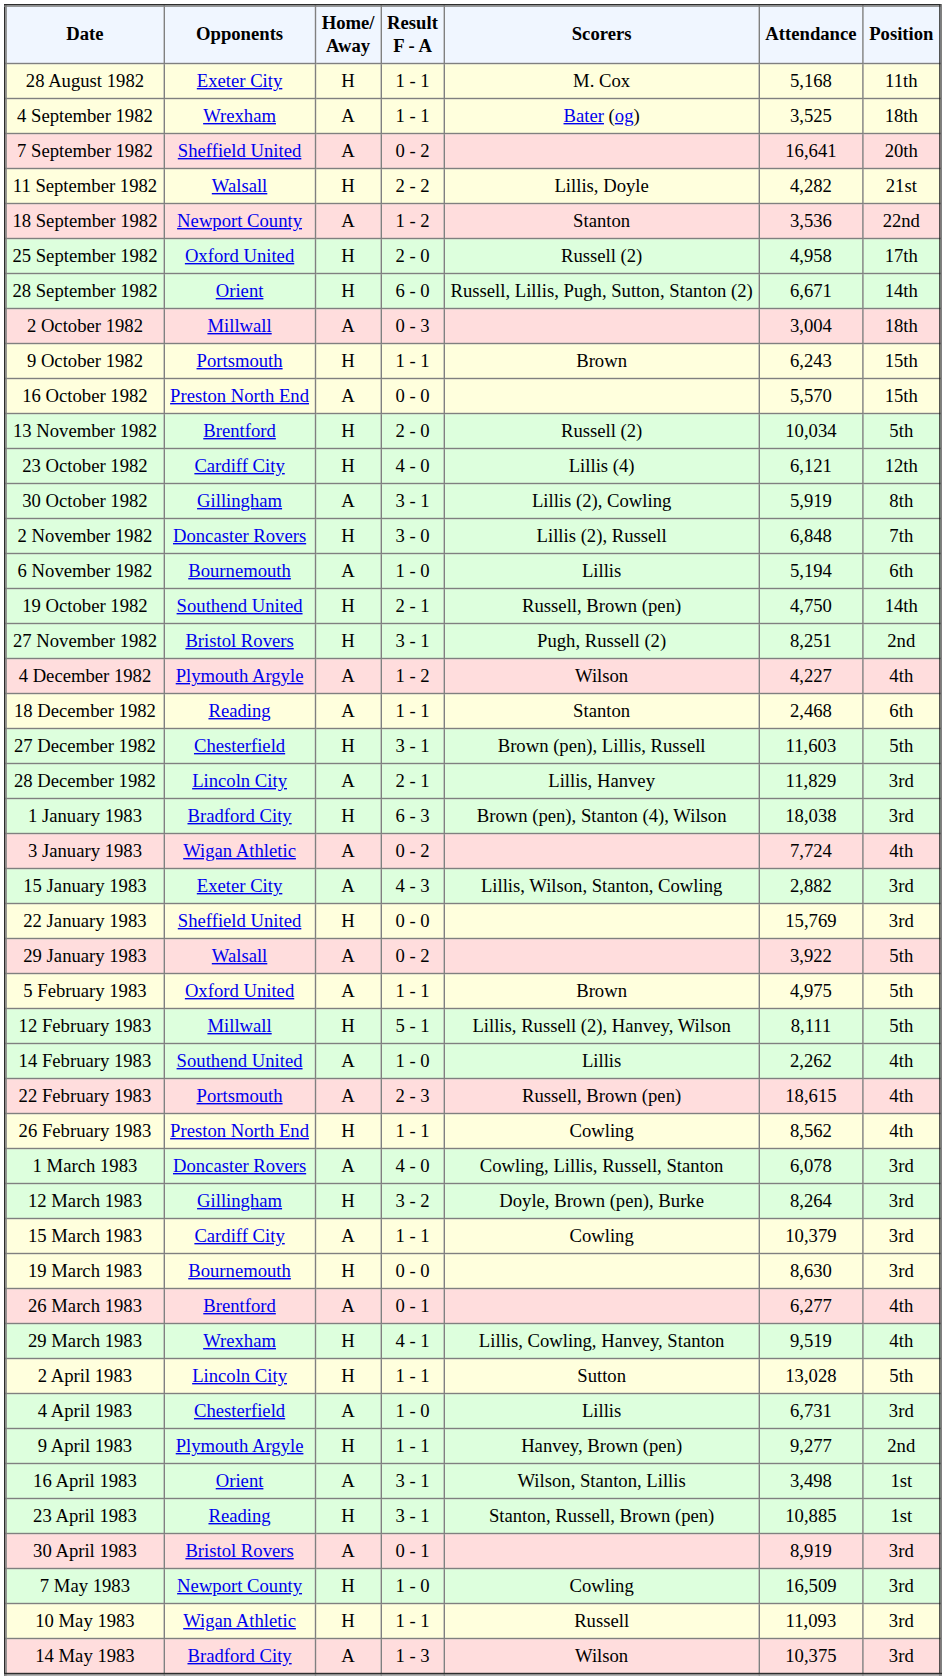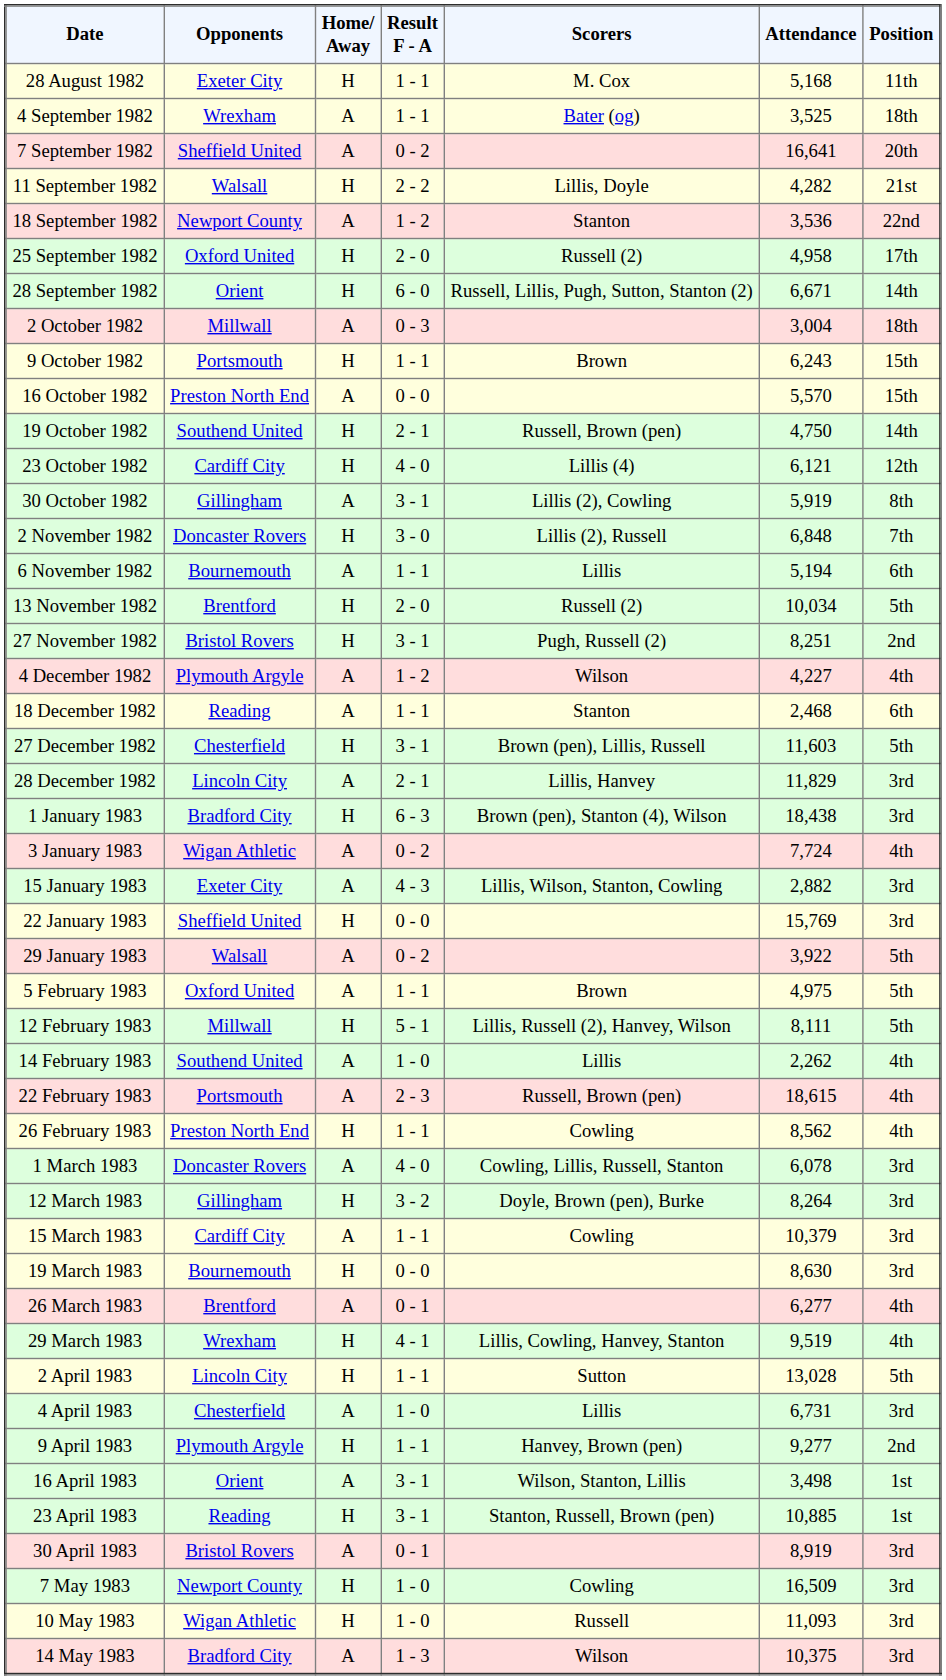rows swapped: 19 October 1982 <-> 13 November 1982
6 November 1982 | Result F - A: 1 - 0 -> 1 - 1
1 January 1983 | Attendance: 18,038 -> 18,438
10 May 1983 | Result F - A: 1 - 1 -> 1 - 0
